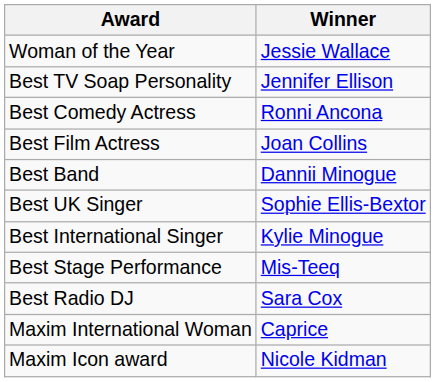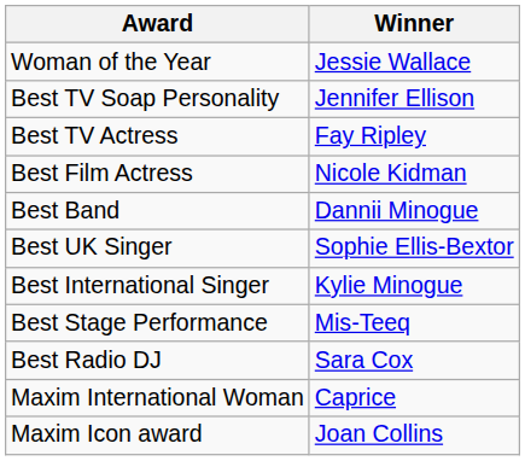+ row: Best TV Actress | Fay Ripley
- row: Best Comedy Actress | Ronni Ancona
Best Film Actress | Winner: Joan Collins -> Nicole Kidman
Maxim Icon award | Winner: Nicole Kidman -> Joan Collins
